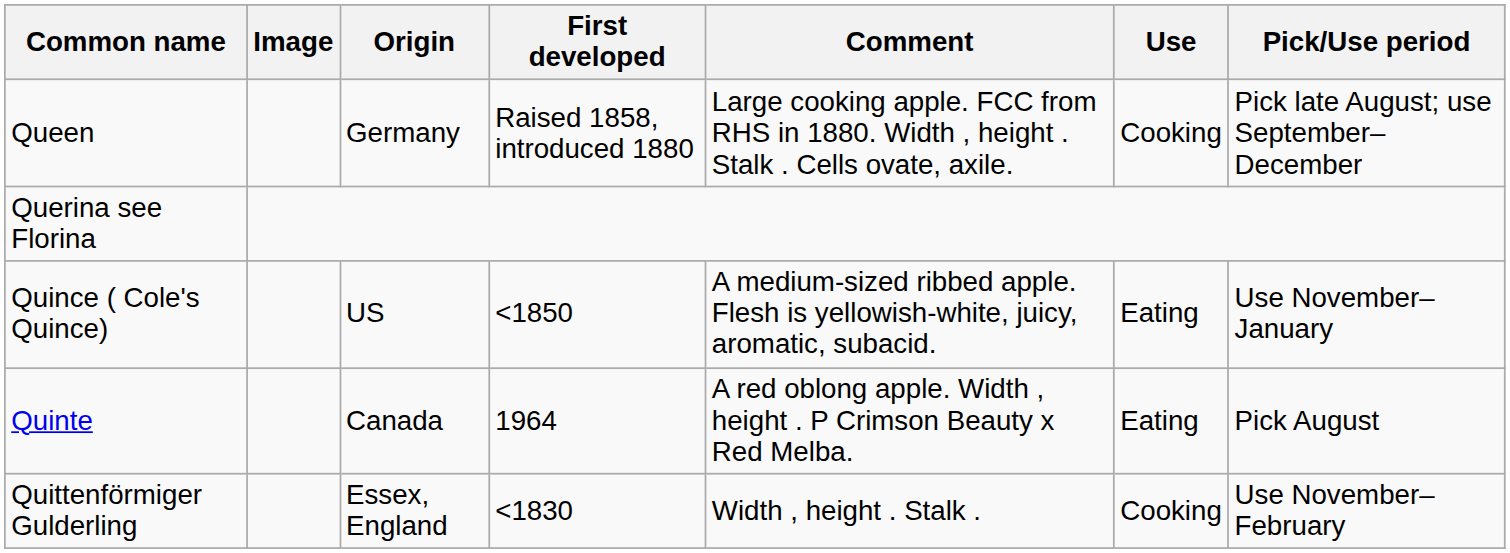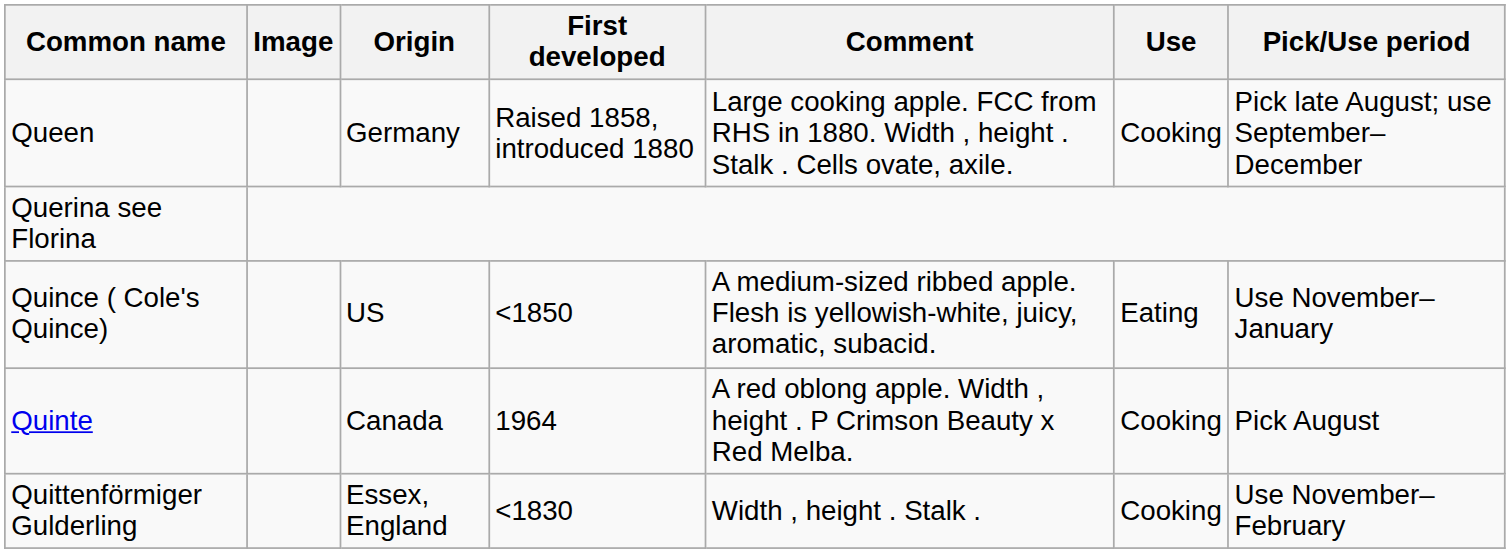Quinte | Use: Eating -> Cooking
